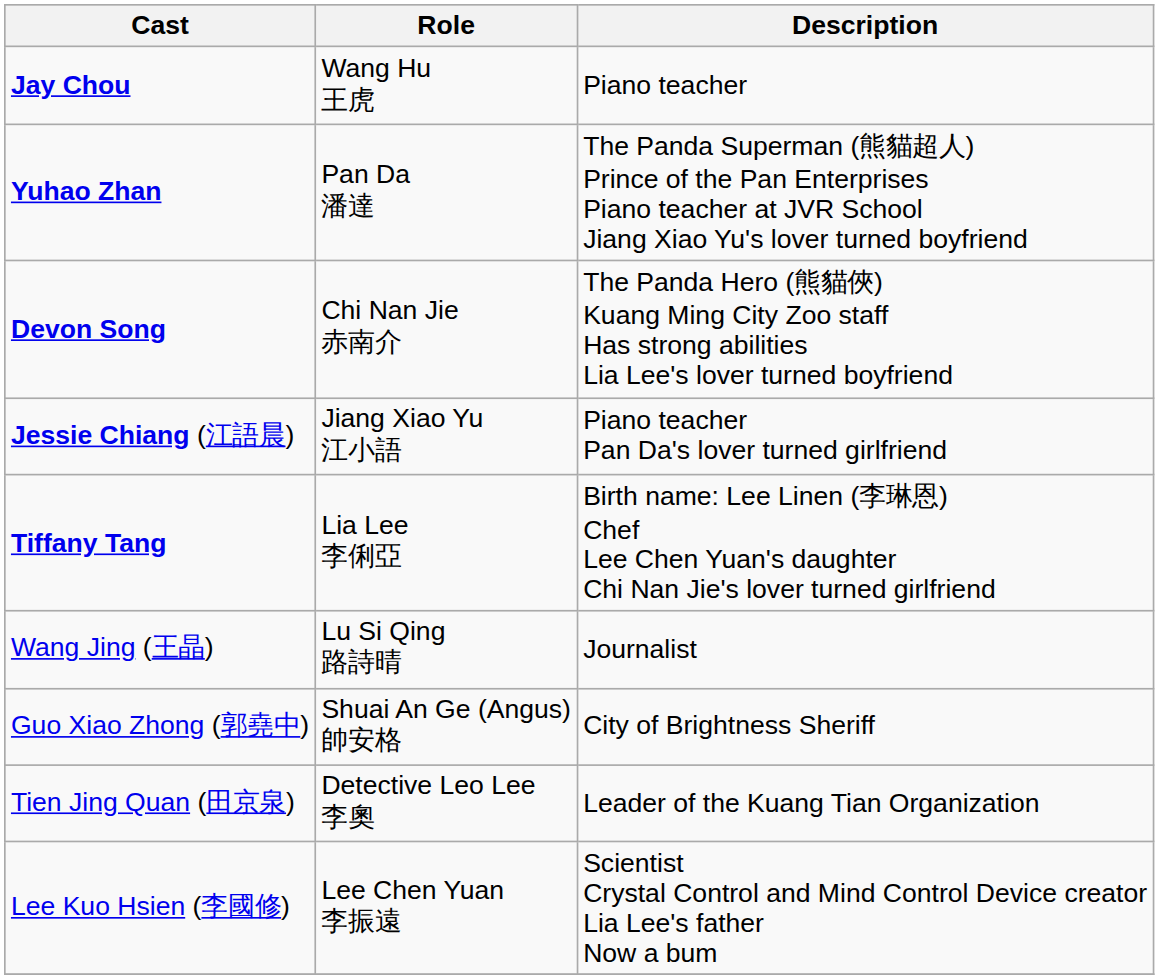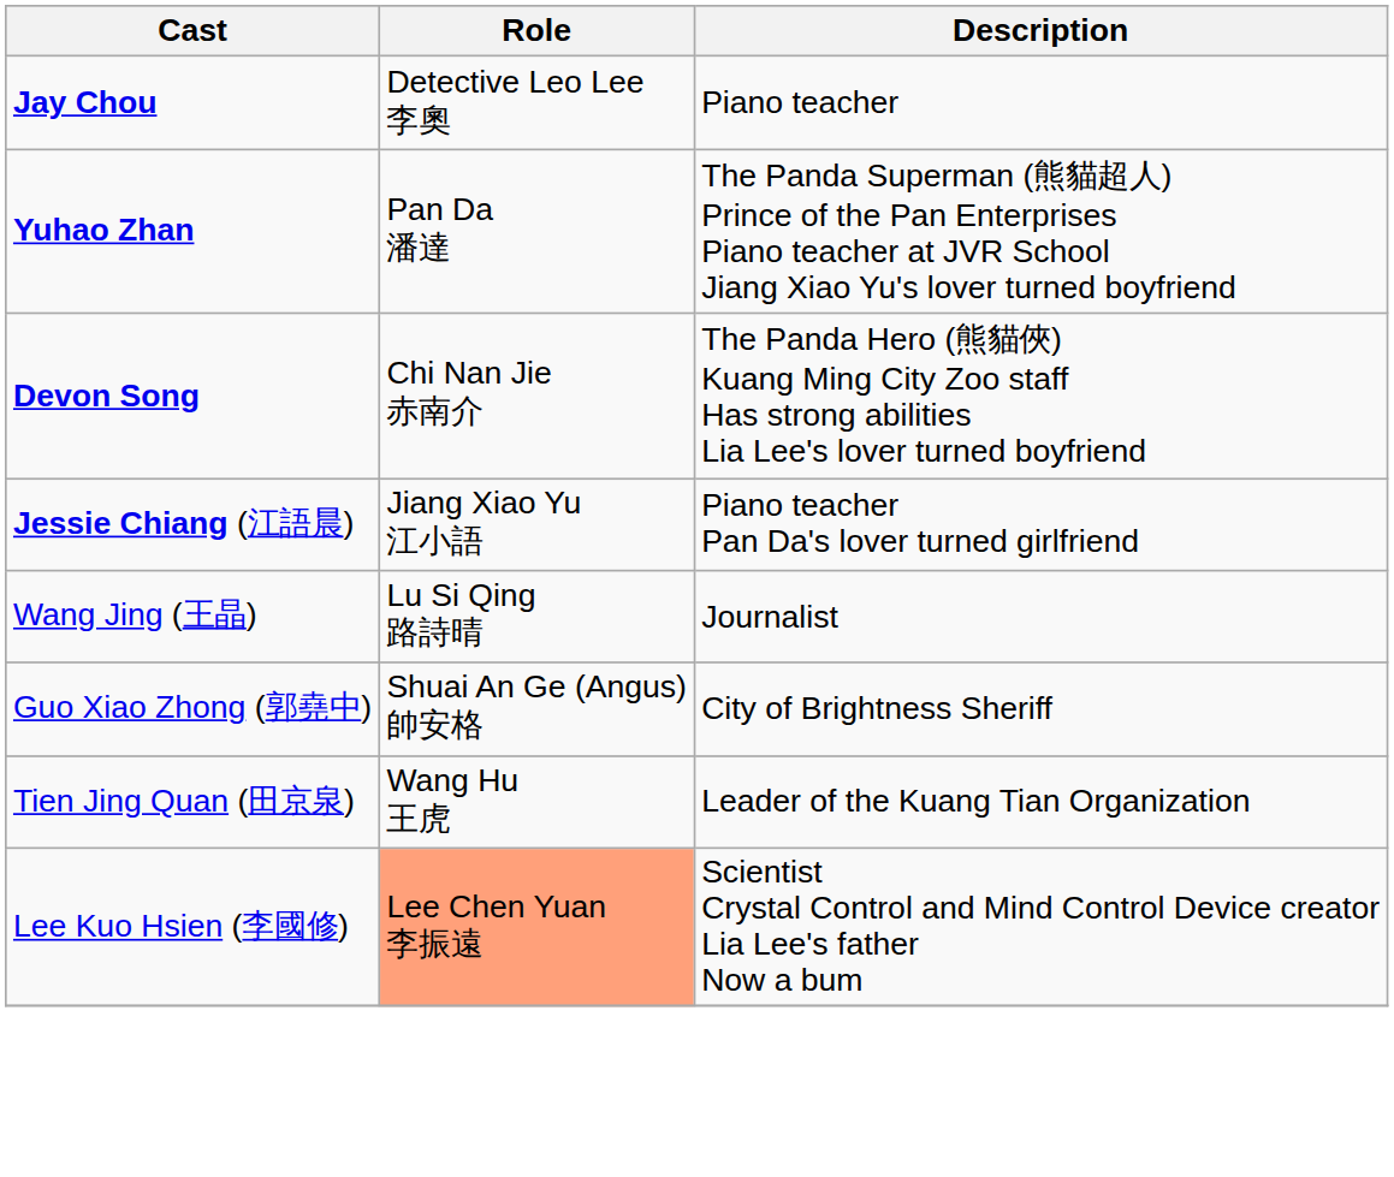Jay Chou | Role: Wang Hu 王虎 -> Detective Leo Lee 李奧
- row: Tiffany Tang | Lia Lee 李俐亞 | Birth name: Lee Linen (李琳恩) Chef Lee Chen Yuan's daughter Chi Nan Jie's lover turned girlfriend
Tien Jing Quan (田京泉) | Role: Detective Leo Lee 李奧 -> Wang Hu 王虎
Lee Kuo Hsien (李國修) | Role: no background -> lightsalmon background
